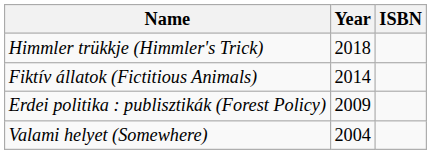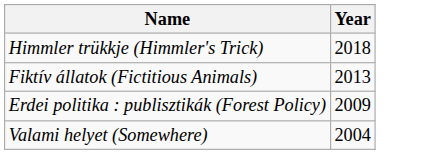- column: ISBN
Fiktív állatok (Fictitious Animals) | Year: 2014 -> 2013
